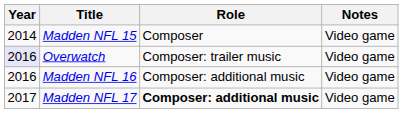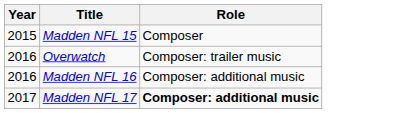- column: Notes | Video game | Video game | Video game | Video game
Madden NFL 15 | Year: 2014 -> 2015
Overwatch | Year: lavender background -> no background
